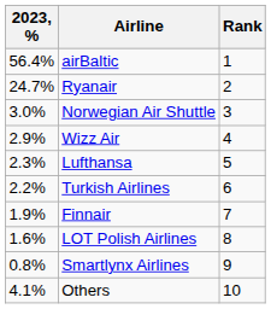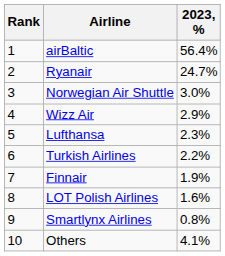columns swapped: Rank <-> 2023, %
